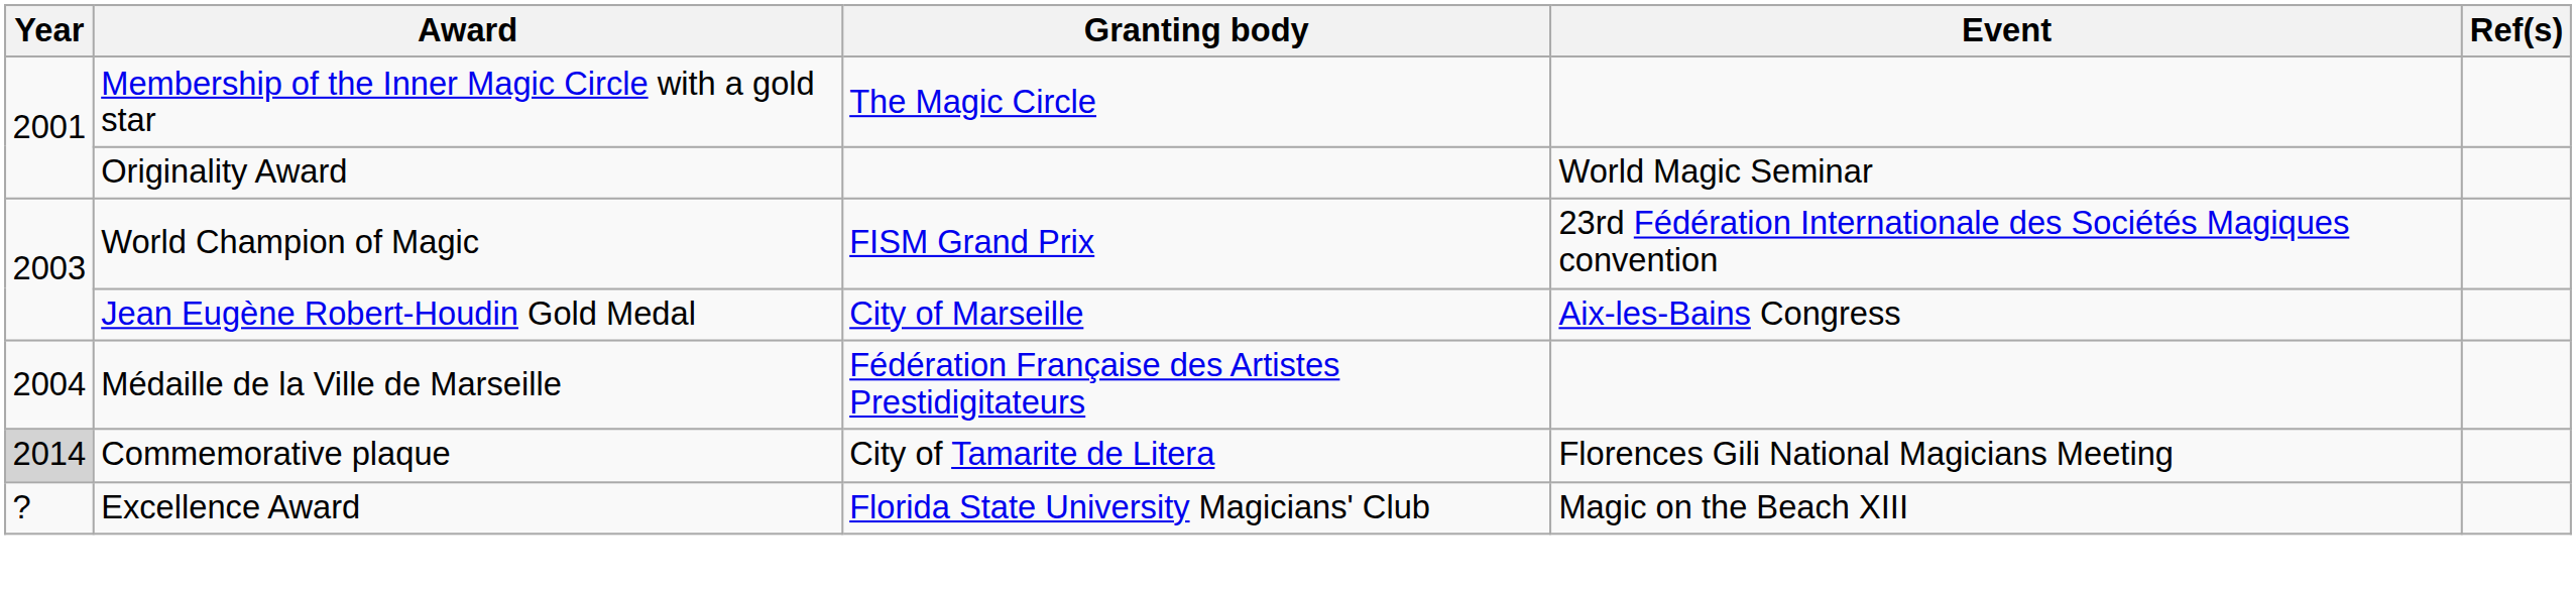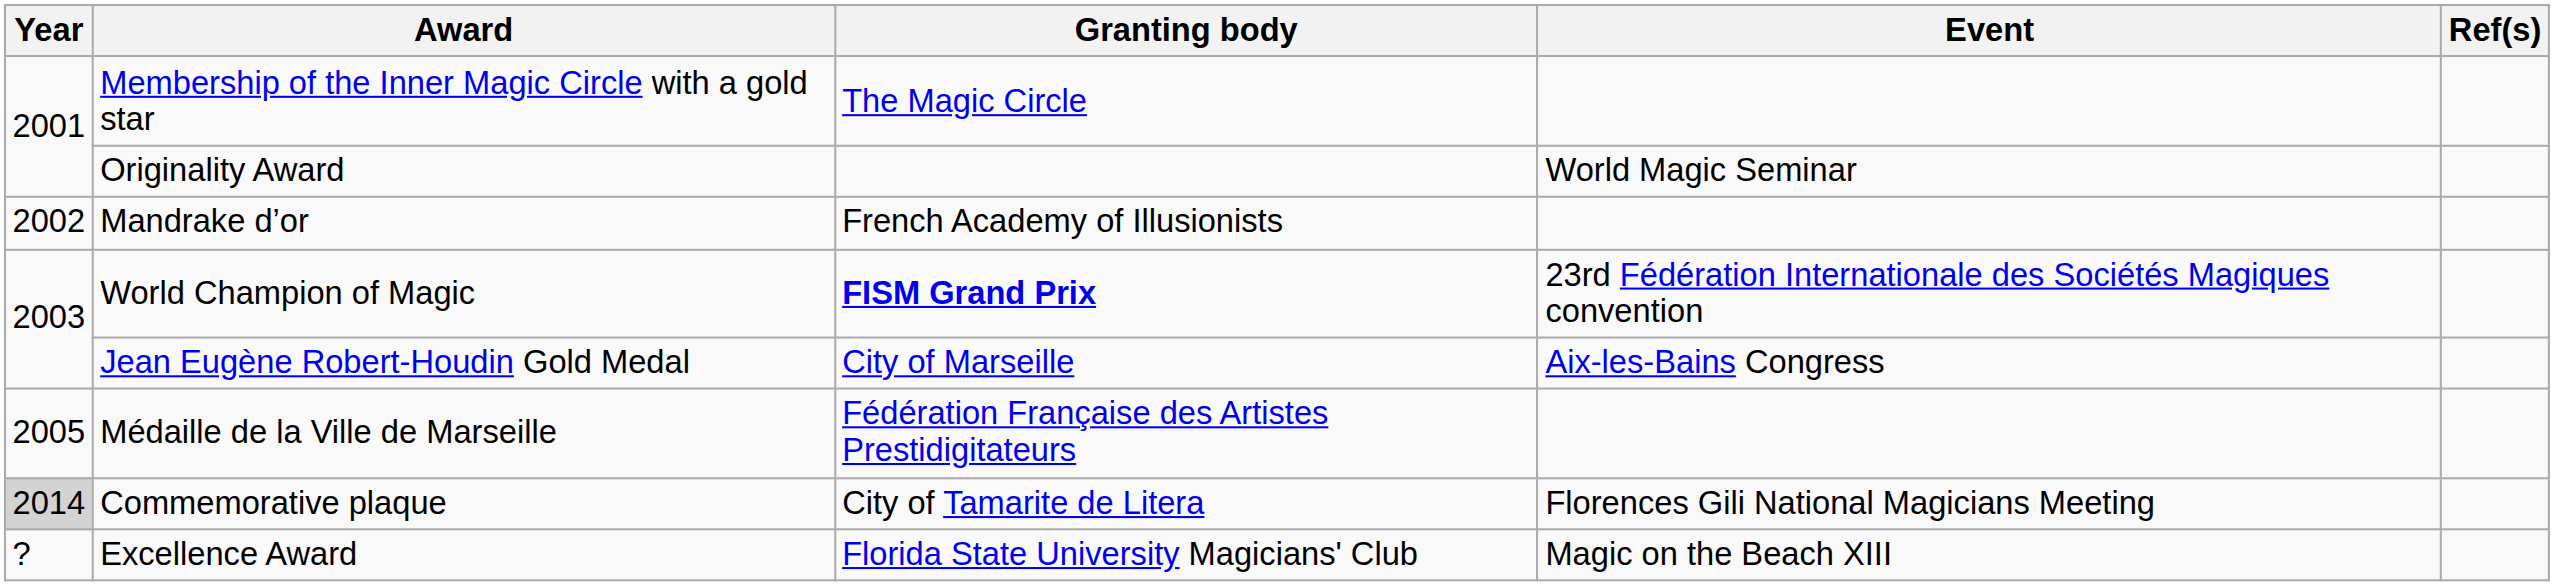+ row: 2002 | Mandrake d’or | French Academy of Illusionists
World Champion of Magic | Granting body: normal -> bold
Médaille de la Ville de Marseille | Year: 2004 -> 2005
